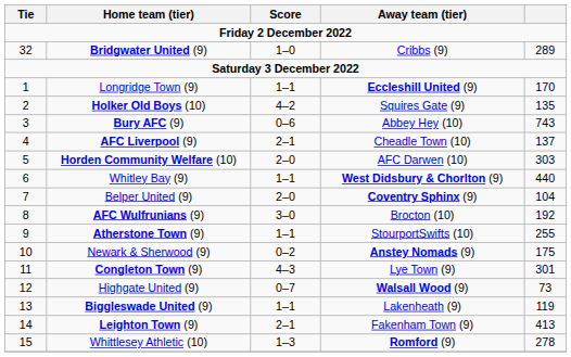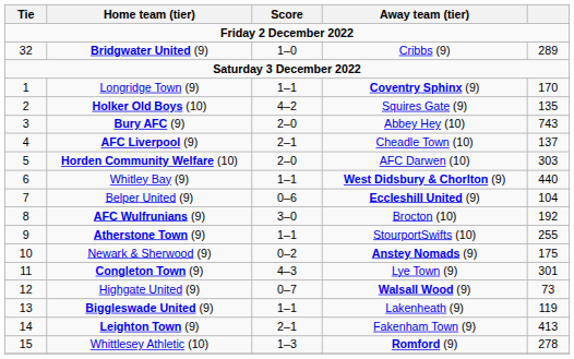Longridge Town (9) | Away team (tier): Eccleshill United (9) -> Coventry Sphinx (9)
Bury AFC (9) | Score: 0–6 -> 2–0
Belper United (9) | Score: 2–0 -> 0–6
Belper United (9) | Away team (tier): Coventry Sphinx (9) -> Eccleshill United (9)
